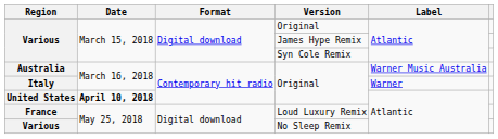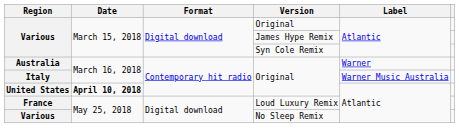Australia | Label: Warner Music Australia -> Warner
Italy | Label: Warner -> Warner Music Australia
